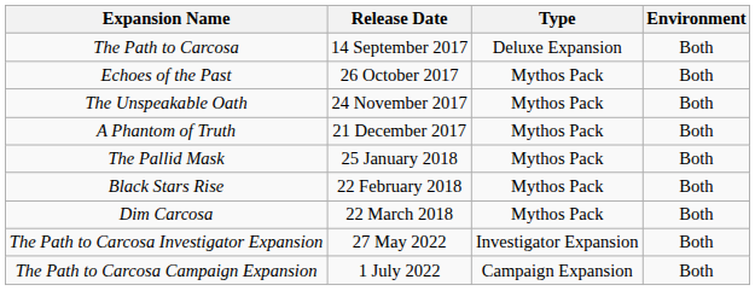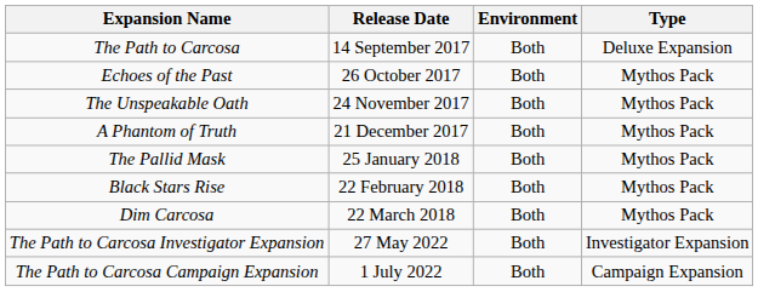columns swapped: Type <-> Environment
